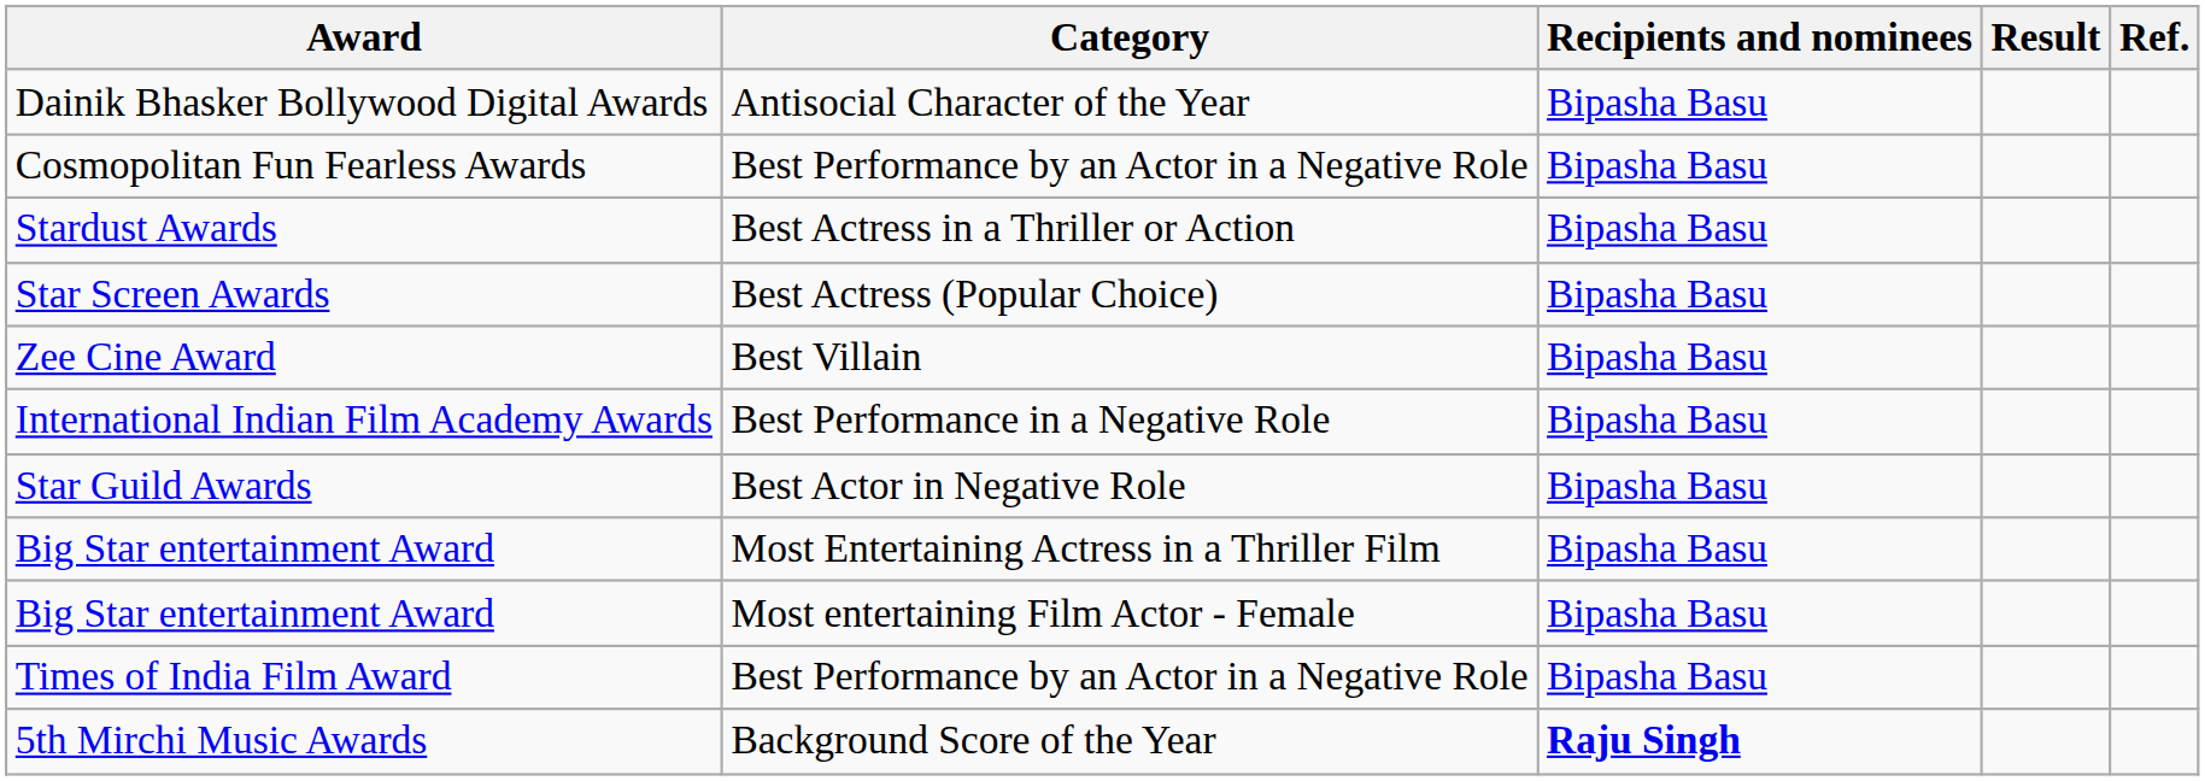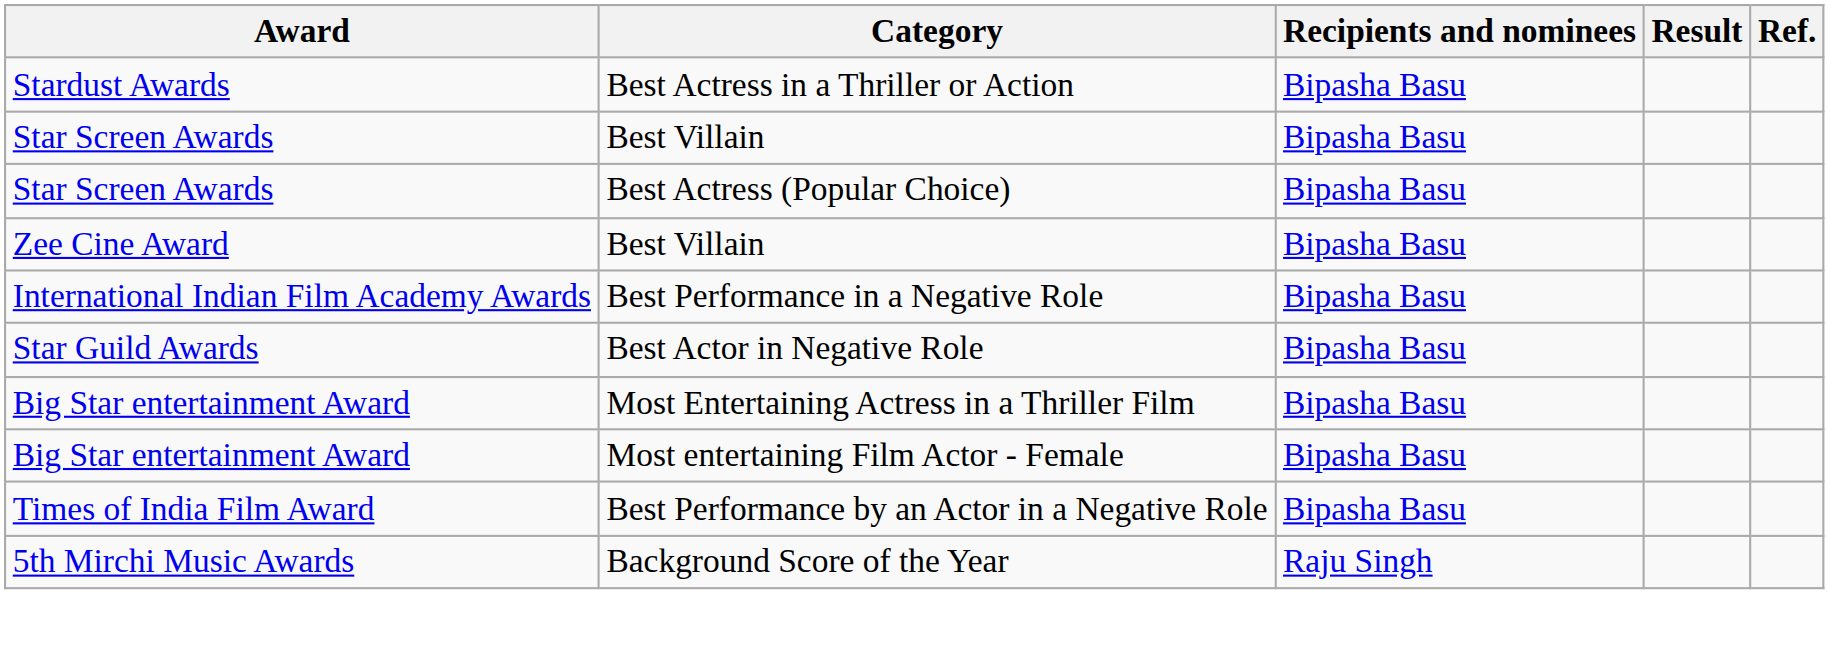- row: Dainik Bhasker Bollywood Digital Awards | Antisocial Character of the Year | Bipasha Basu
- row: Cosmopolitan Fun Fearless Awards | Best Performance by an Actor in a Negative Role | Bipasha Basu
+ row: Star Screen Awards | Best Villain | Bipasha Basu
5th Mirchi Music Awards | Recipients and nominees: bold -> normal
